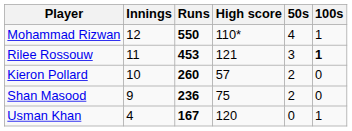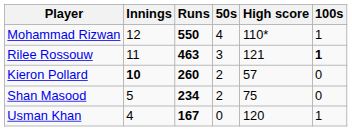columns swapped: High score <-> 50s
Rilee Rossouw | Runs: 453 -> 463
Kieron Pollard | Innings: normal -> bold
Shan Masood | Innings: 9 -> 5
Shan Masood | Runs: 236 -> 234
